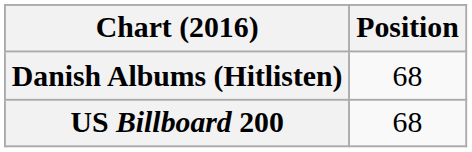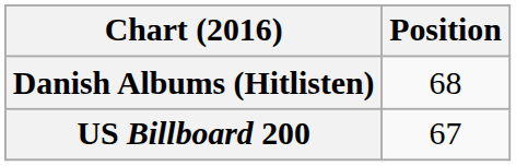US Billboard 200 | Position: 68 -> 67
